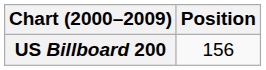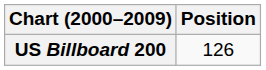US Billboard 200 | Position: 156 -> 126
